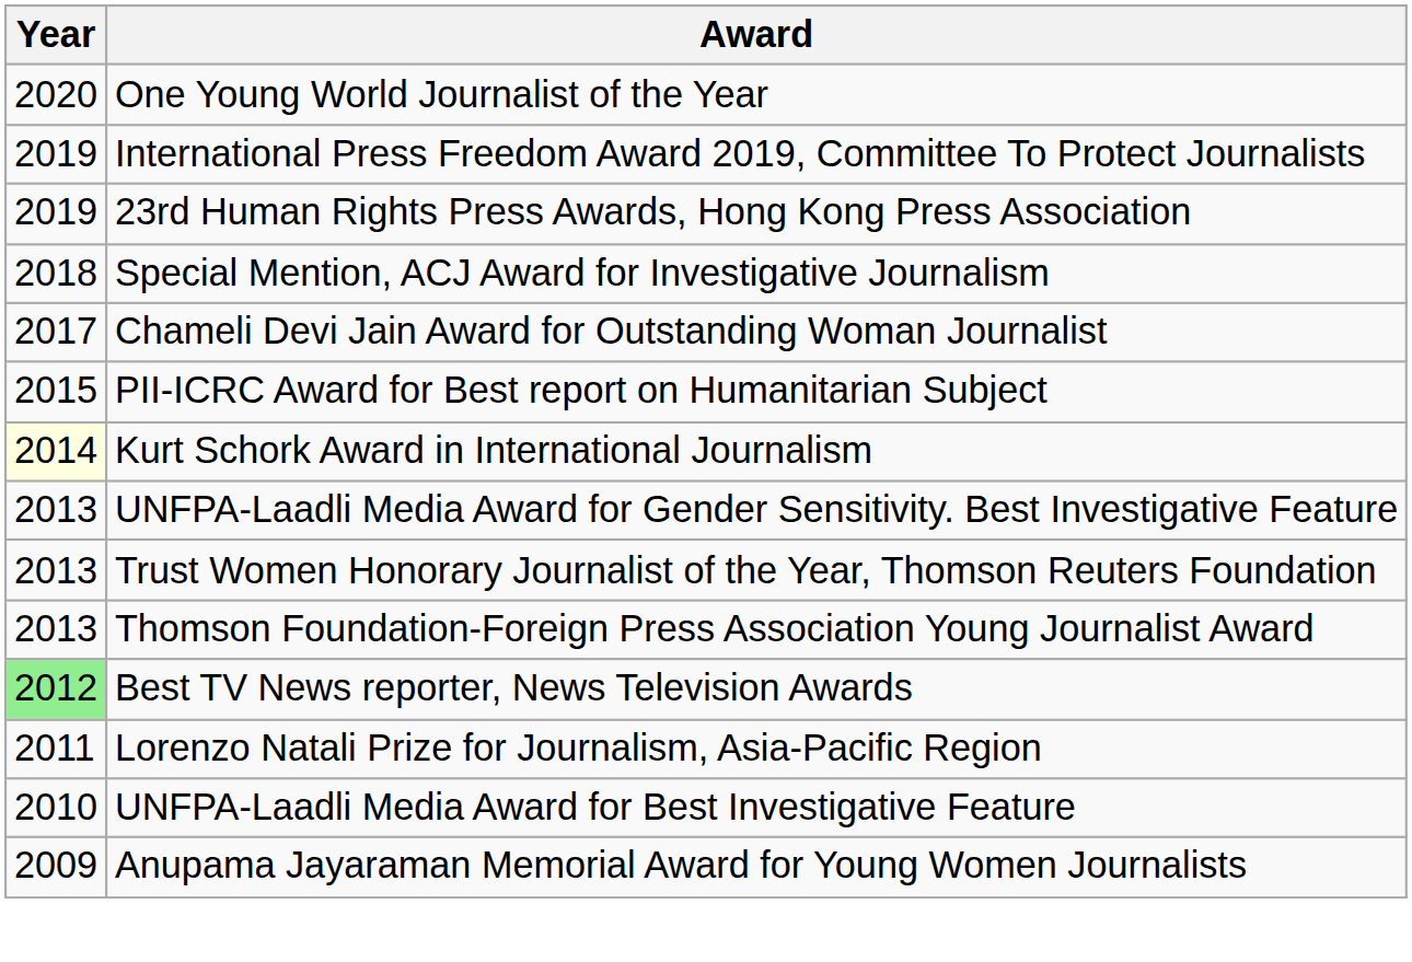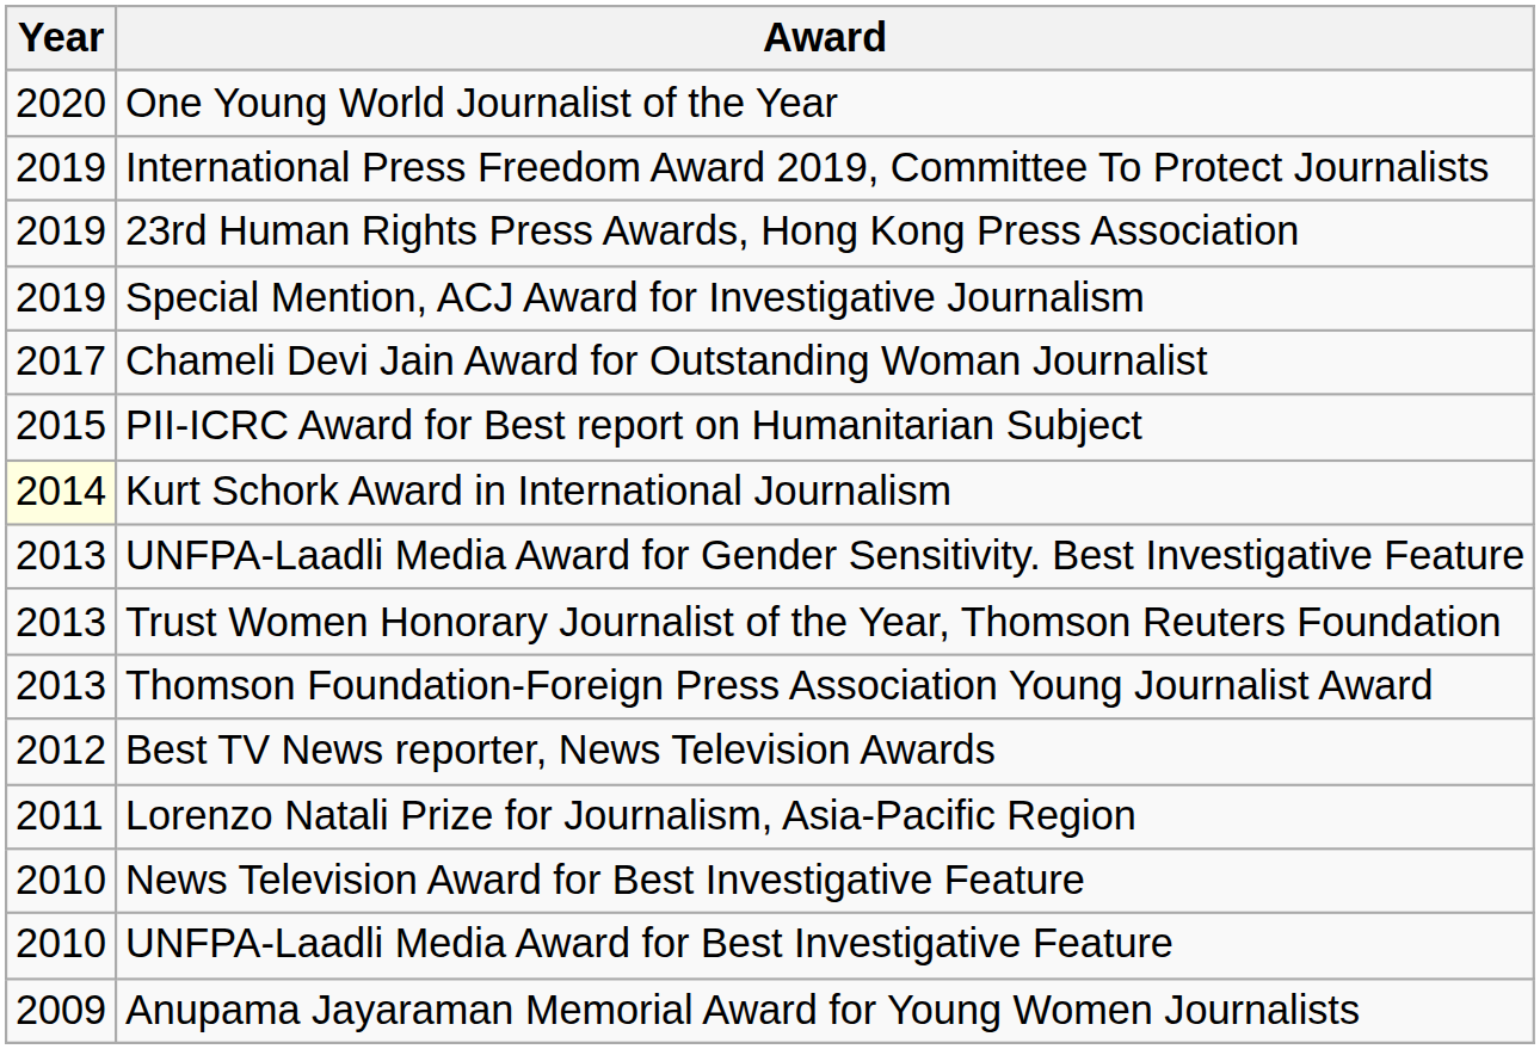Special Mention, ACJ Award for Investigative Journalism | Year: 2018 -> 2019
Best TV News reporter, News Television Awards | Year: lightgreen background -> no background
+ row: 2010 | News Television Award for Best Investigative Feature
